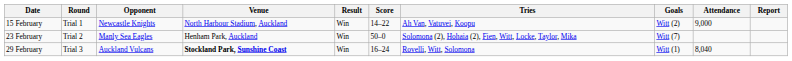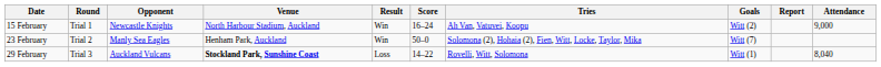columns swapped: Attendance <-> Report
15 February | Score: 14–22 -> 16–24
29 February | Result: Win -> Loss
29 February | Score: 16–24 -> 14–22
